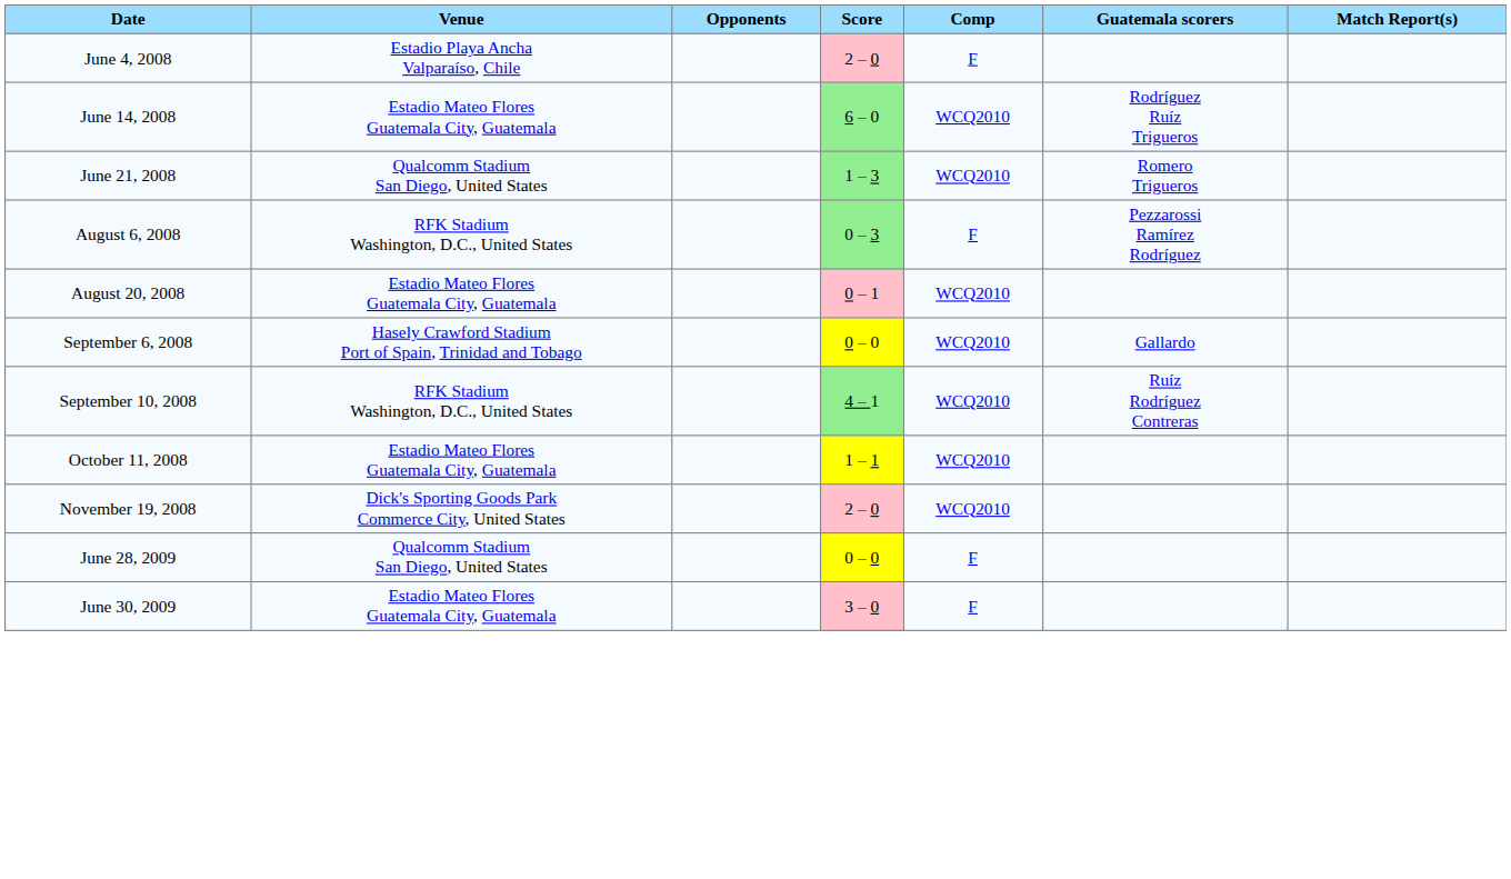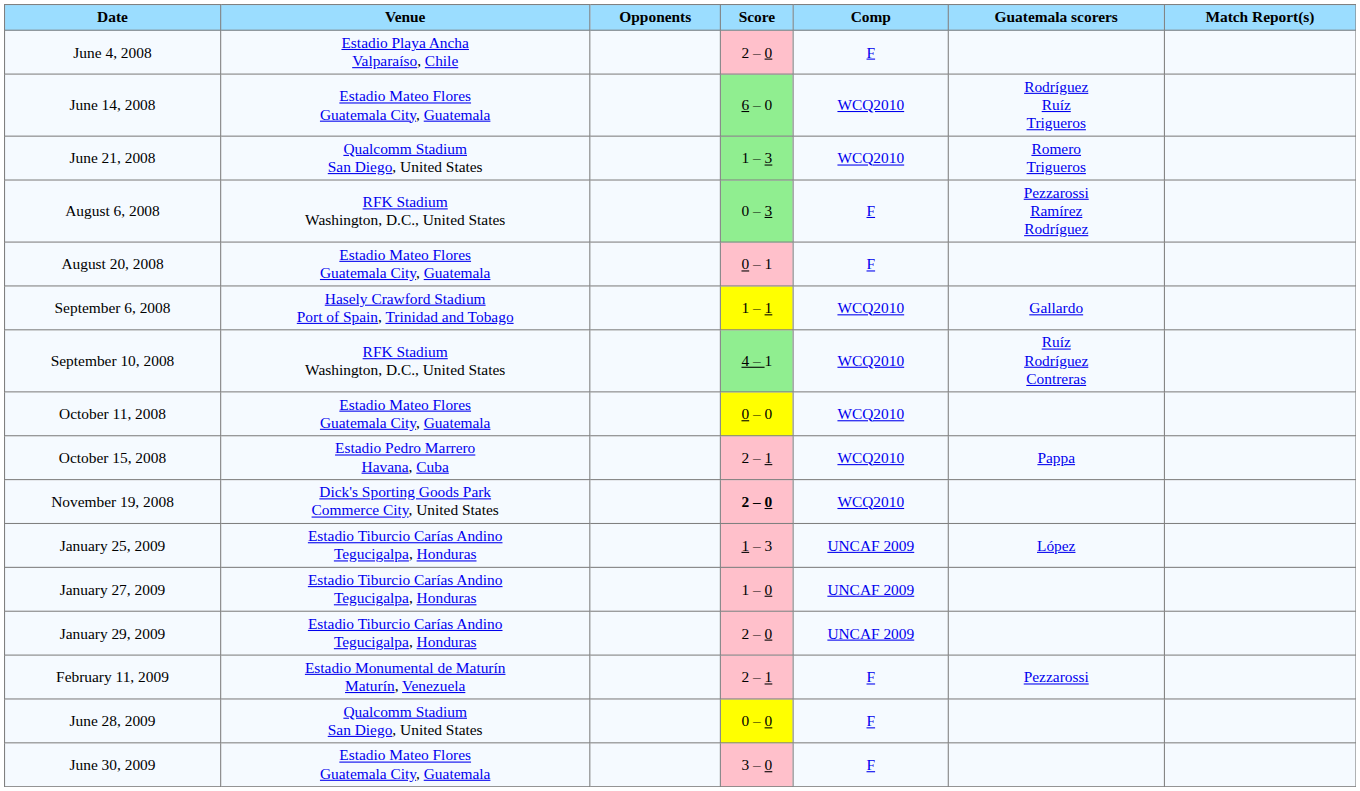August 20, 2008 | Comp: WCQ2010 -> F
September 6, 2008 | Score: 0 – 0 -> 1 – 1
October 11, 2008 | Score: 1 – 1 -> 0 – 0
+ row: October 15, 2008 | Estadio Pedro Marrero Havana, Cuba | 2 – 1 | WCQ2010 | Pappa
November 19, 2008 | Score: normal -> bold
+ row: January 25, 2009 | Estadio Tiburcio Carías Andino Tegucigalpa, Honduras | 1 – 3 | UNCAF 2009 | López
+ row: January 27, 2009 | Estadio Tiburcio Carías Andino Tegucigalpa, Honduras | 1 – 0 | UNCAF 2009
+ row: January 29, 2009 | Estadio Tiburcio Carías Andino Tegucigalpa, Honduras | 2 – 0 | UNCAF 2009
+ row: February 11, 2009 | Estadio Monumental de Maturín Maturín, Venezuela | 2 – 1 | F | Pezzarossi
